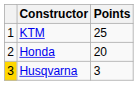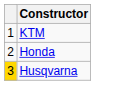- column: Points | 25 | 20 | 3
